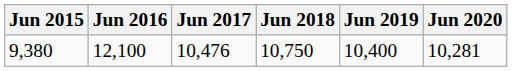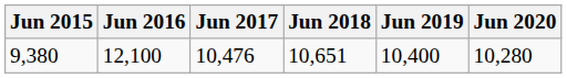9,380 | Jun 2018: 10,750 -> 10,651
9,380 | Jun 2020: 10,281 -> 10,280
